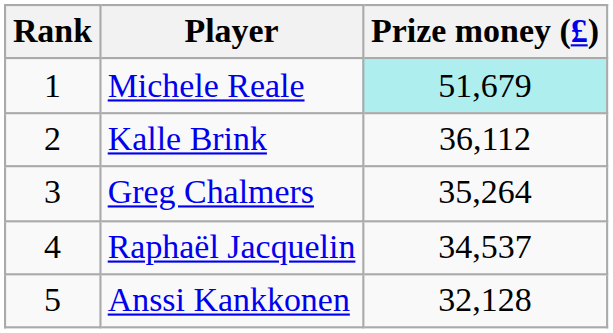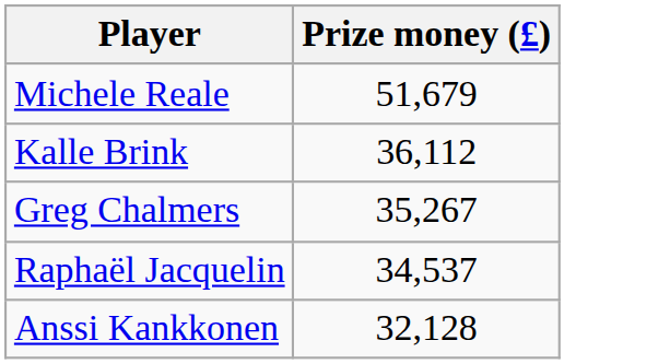- column: Rank | 1 | 2 | 3 | 4 | 5
Michele Reale | Prize money (£): paleturquoise background -> no background
Greg Chalmers | Prize money (£): 35,264 -> 35,267
